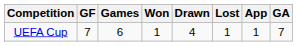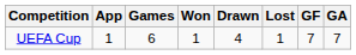columns swapped: App <-> GF
